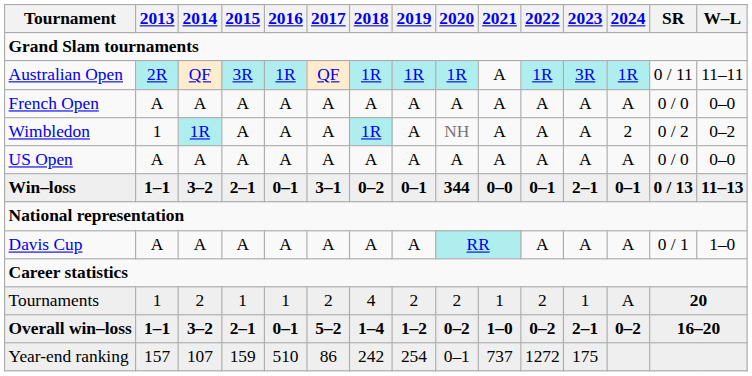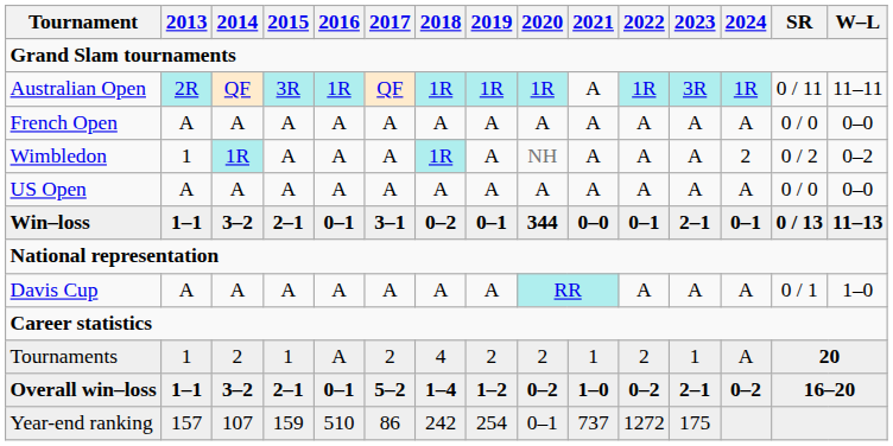Tournaments | 2016: 1 -> A
